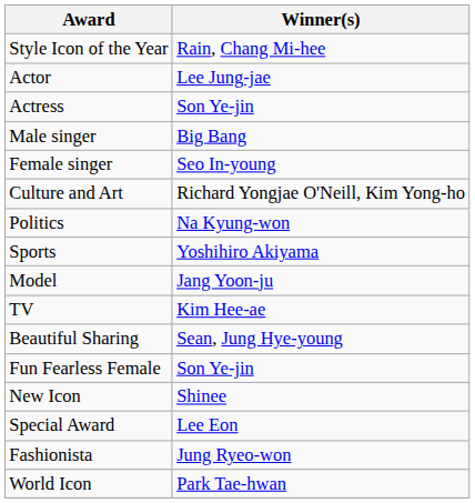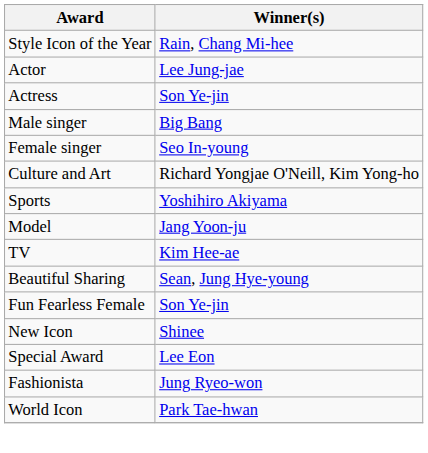- row: Politics | Na Kyung-won
